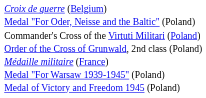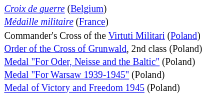rows swapped: Médaille militaire (France) <-> Medal "For Oder, Neisse and the Baltic" (Poland)
